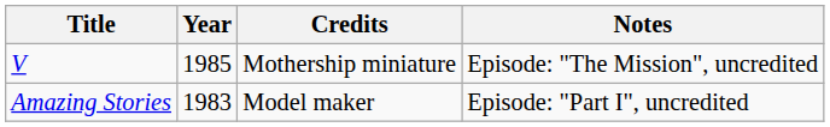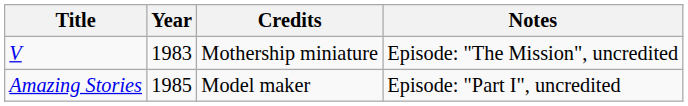V | Year: 1985 -> 1983
Amazing Stories | Year: 1983 -> 1985
